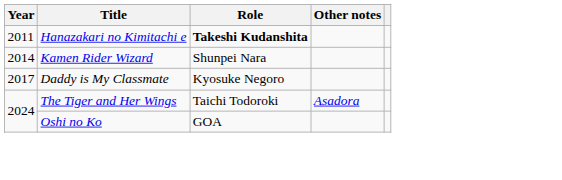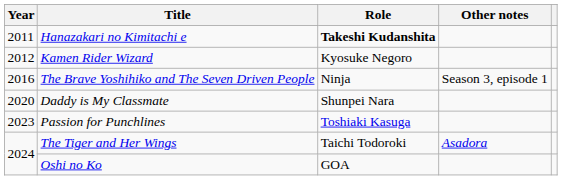Kamen Rider Wizard | Year: 2014 -> 2012
Kamen Rider Wizard | Role: Shunpei Nara -> Kyosuke Negoro
+ row: 2016 | The Brave Yoshihiko and The Seven Driven People | Ninja | Season 3, episode 1
Daddy is My Classmate | Year: 2017 -> 2020
Daddy is My Classmate | Role: Kyosuke Negoro -> Shunpei Nara
+ row: 2023 | Passion for Punchlines | Toshiaki Kasuga
